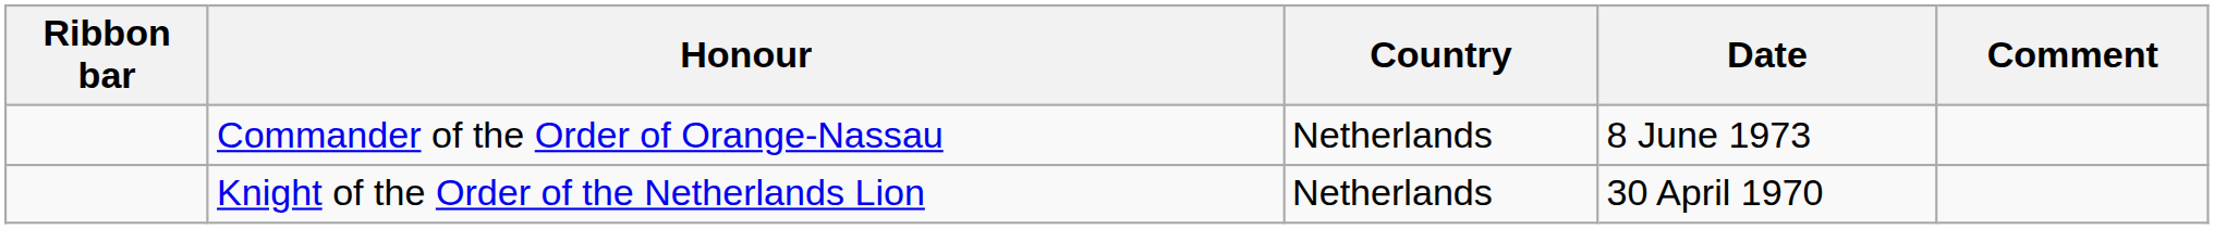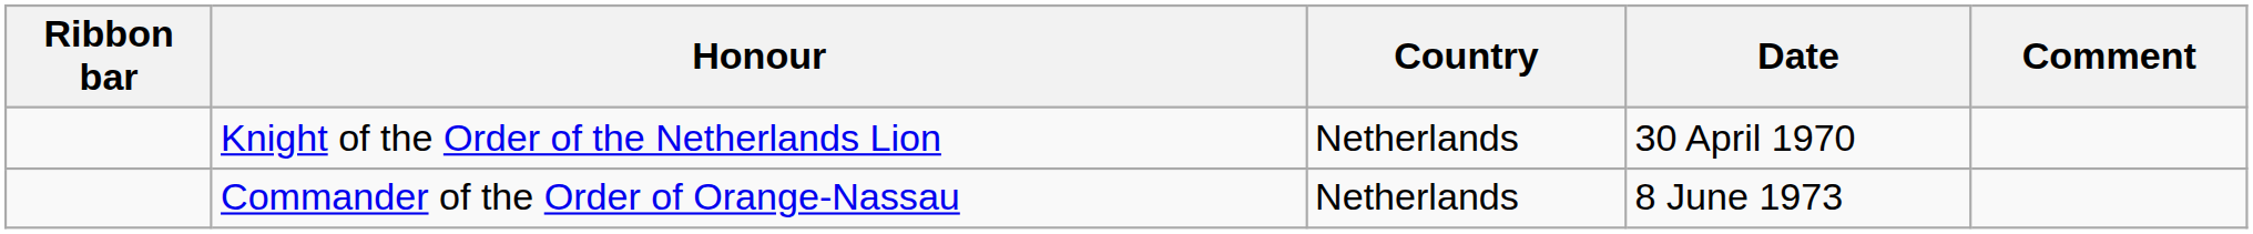rows swapped: Knight of the Order of the Netherlands Lion <-> Commander of the Order of Orange-Nassau
